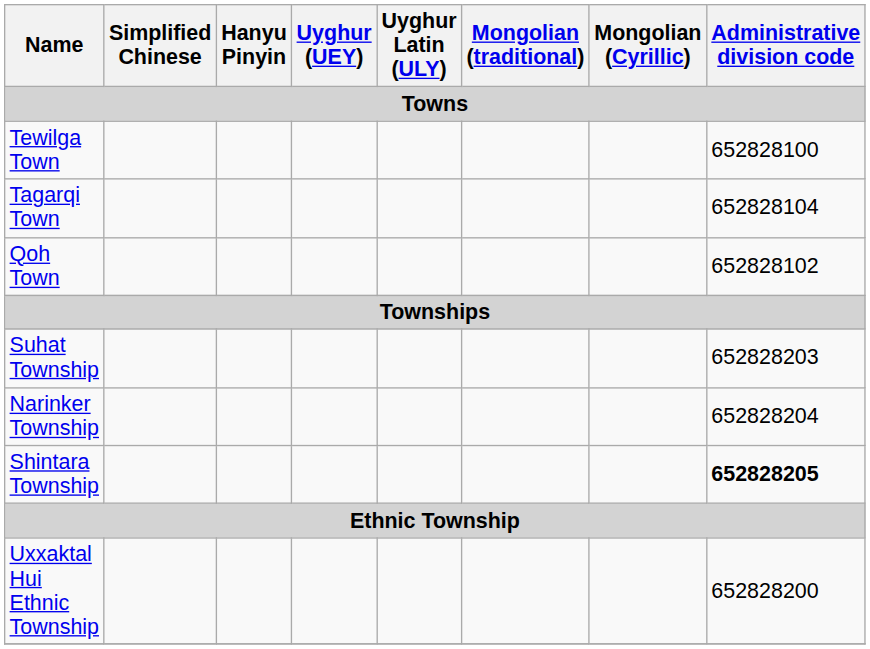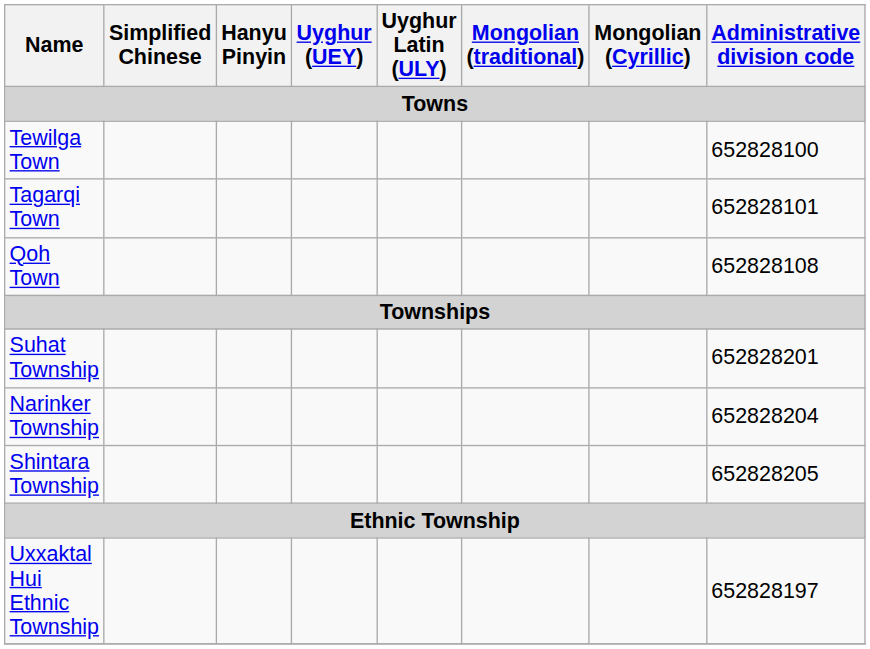Tagarqi Town | Administrative division code: 652828104 -> 652828101
Qoh Town | Administrative division code: 652828102 -> 652828108
Suhat Township | Administrative division code: 652828203 -> 652828201
Shintara Township | Administrative division code: bold -> normal
Uxxaktal Hui Ethnic Township | Administrative division code: 652828200 -> 652828197
